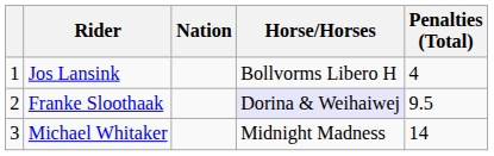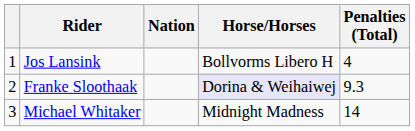Franke Sloothaak | Penalties (Total): 9.5 -> 9.3
